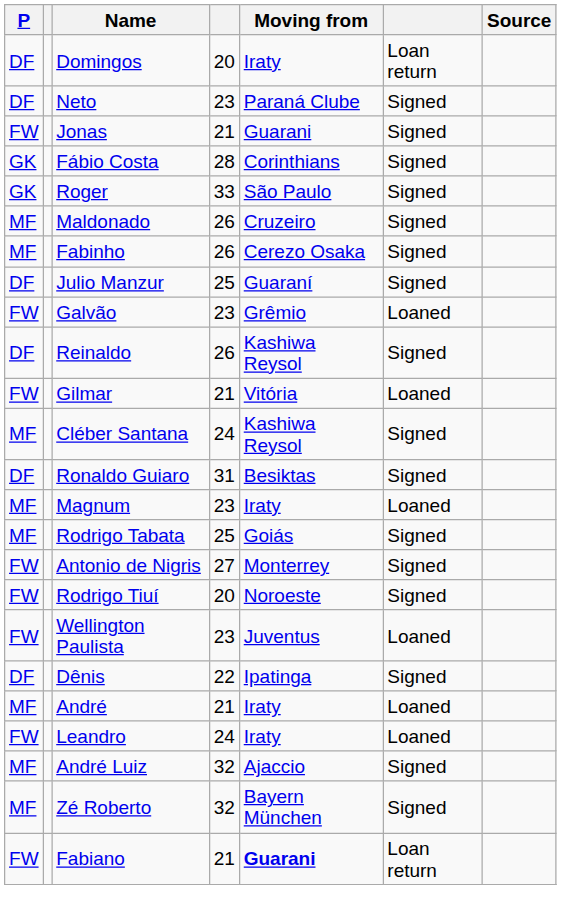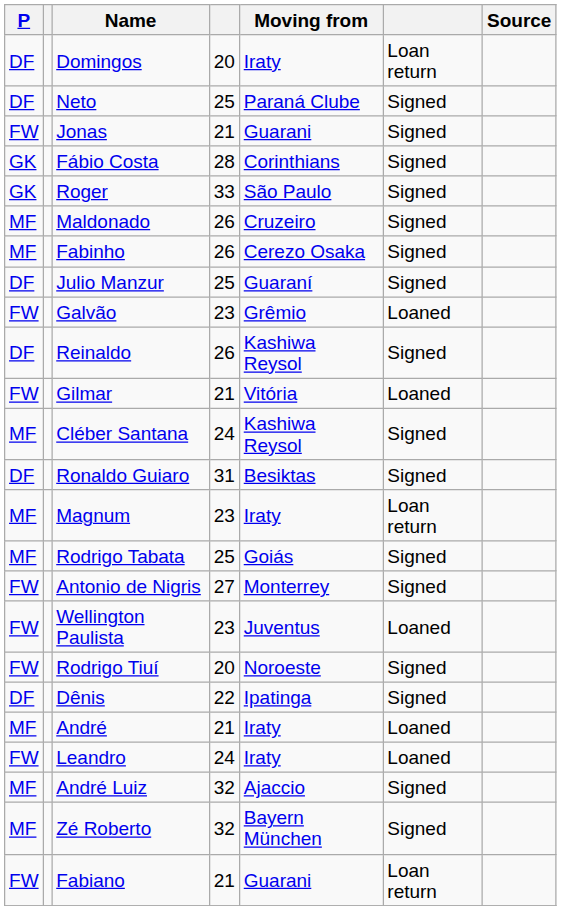Neto | column 4: 23 -> 25
Magnum | column 6: Loaned -> Loan return
rows swapped: Rodrigo Tiuí <-> Wellington Paulista
Fabiano | Moving from: bold -> normal
